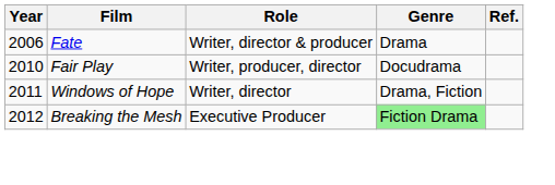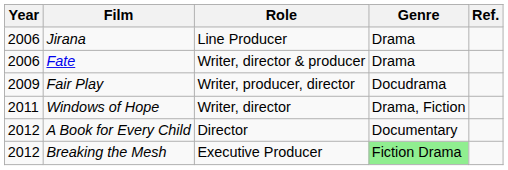+ row: 2006 | Jirana | Line Producer | Drama
Fair Play | Year: 2010 -> 2009
+ row: 2012 | A Book for Every Child | Director | Documentary
